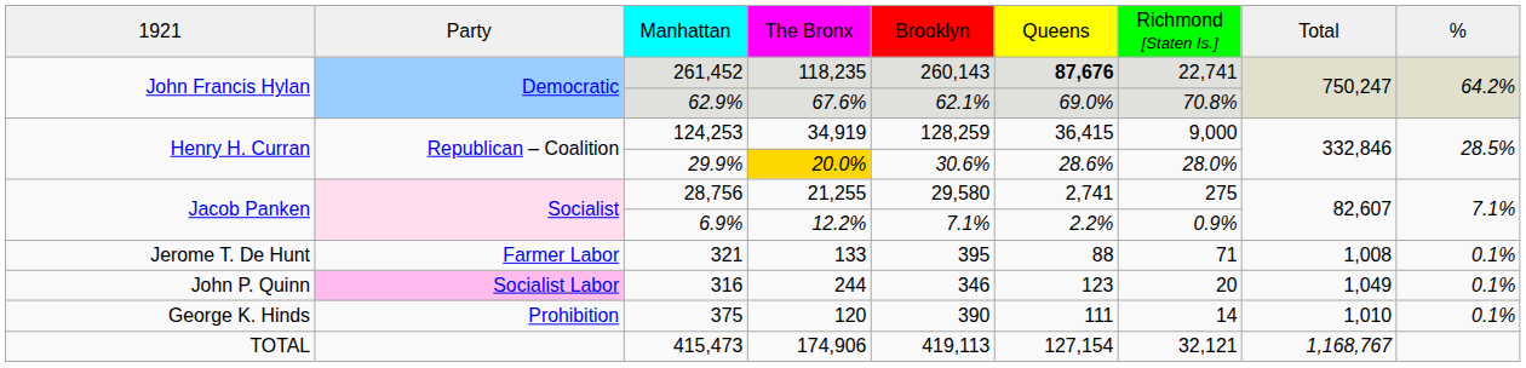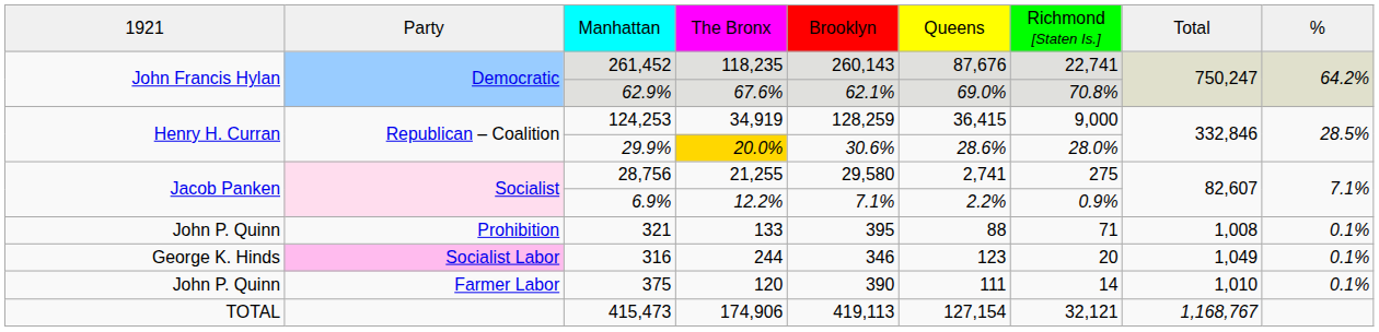261,452 | column 6: bold -> normal
321 | column 1: Jerome T. De Hunt -> John P. Quinn
321 | column 2: Farmer Labor -> Prohibition
316 | column 1: John P. Quinn -> George K. Hinds
375 | column 1: George K. Hinds -> John P. Quinn
375 | column 2: Prohibition -> Farmer Labor
